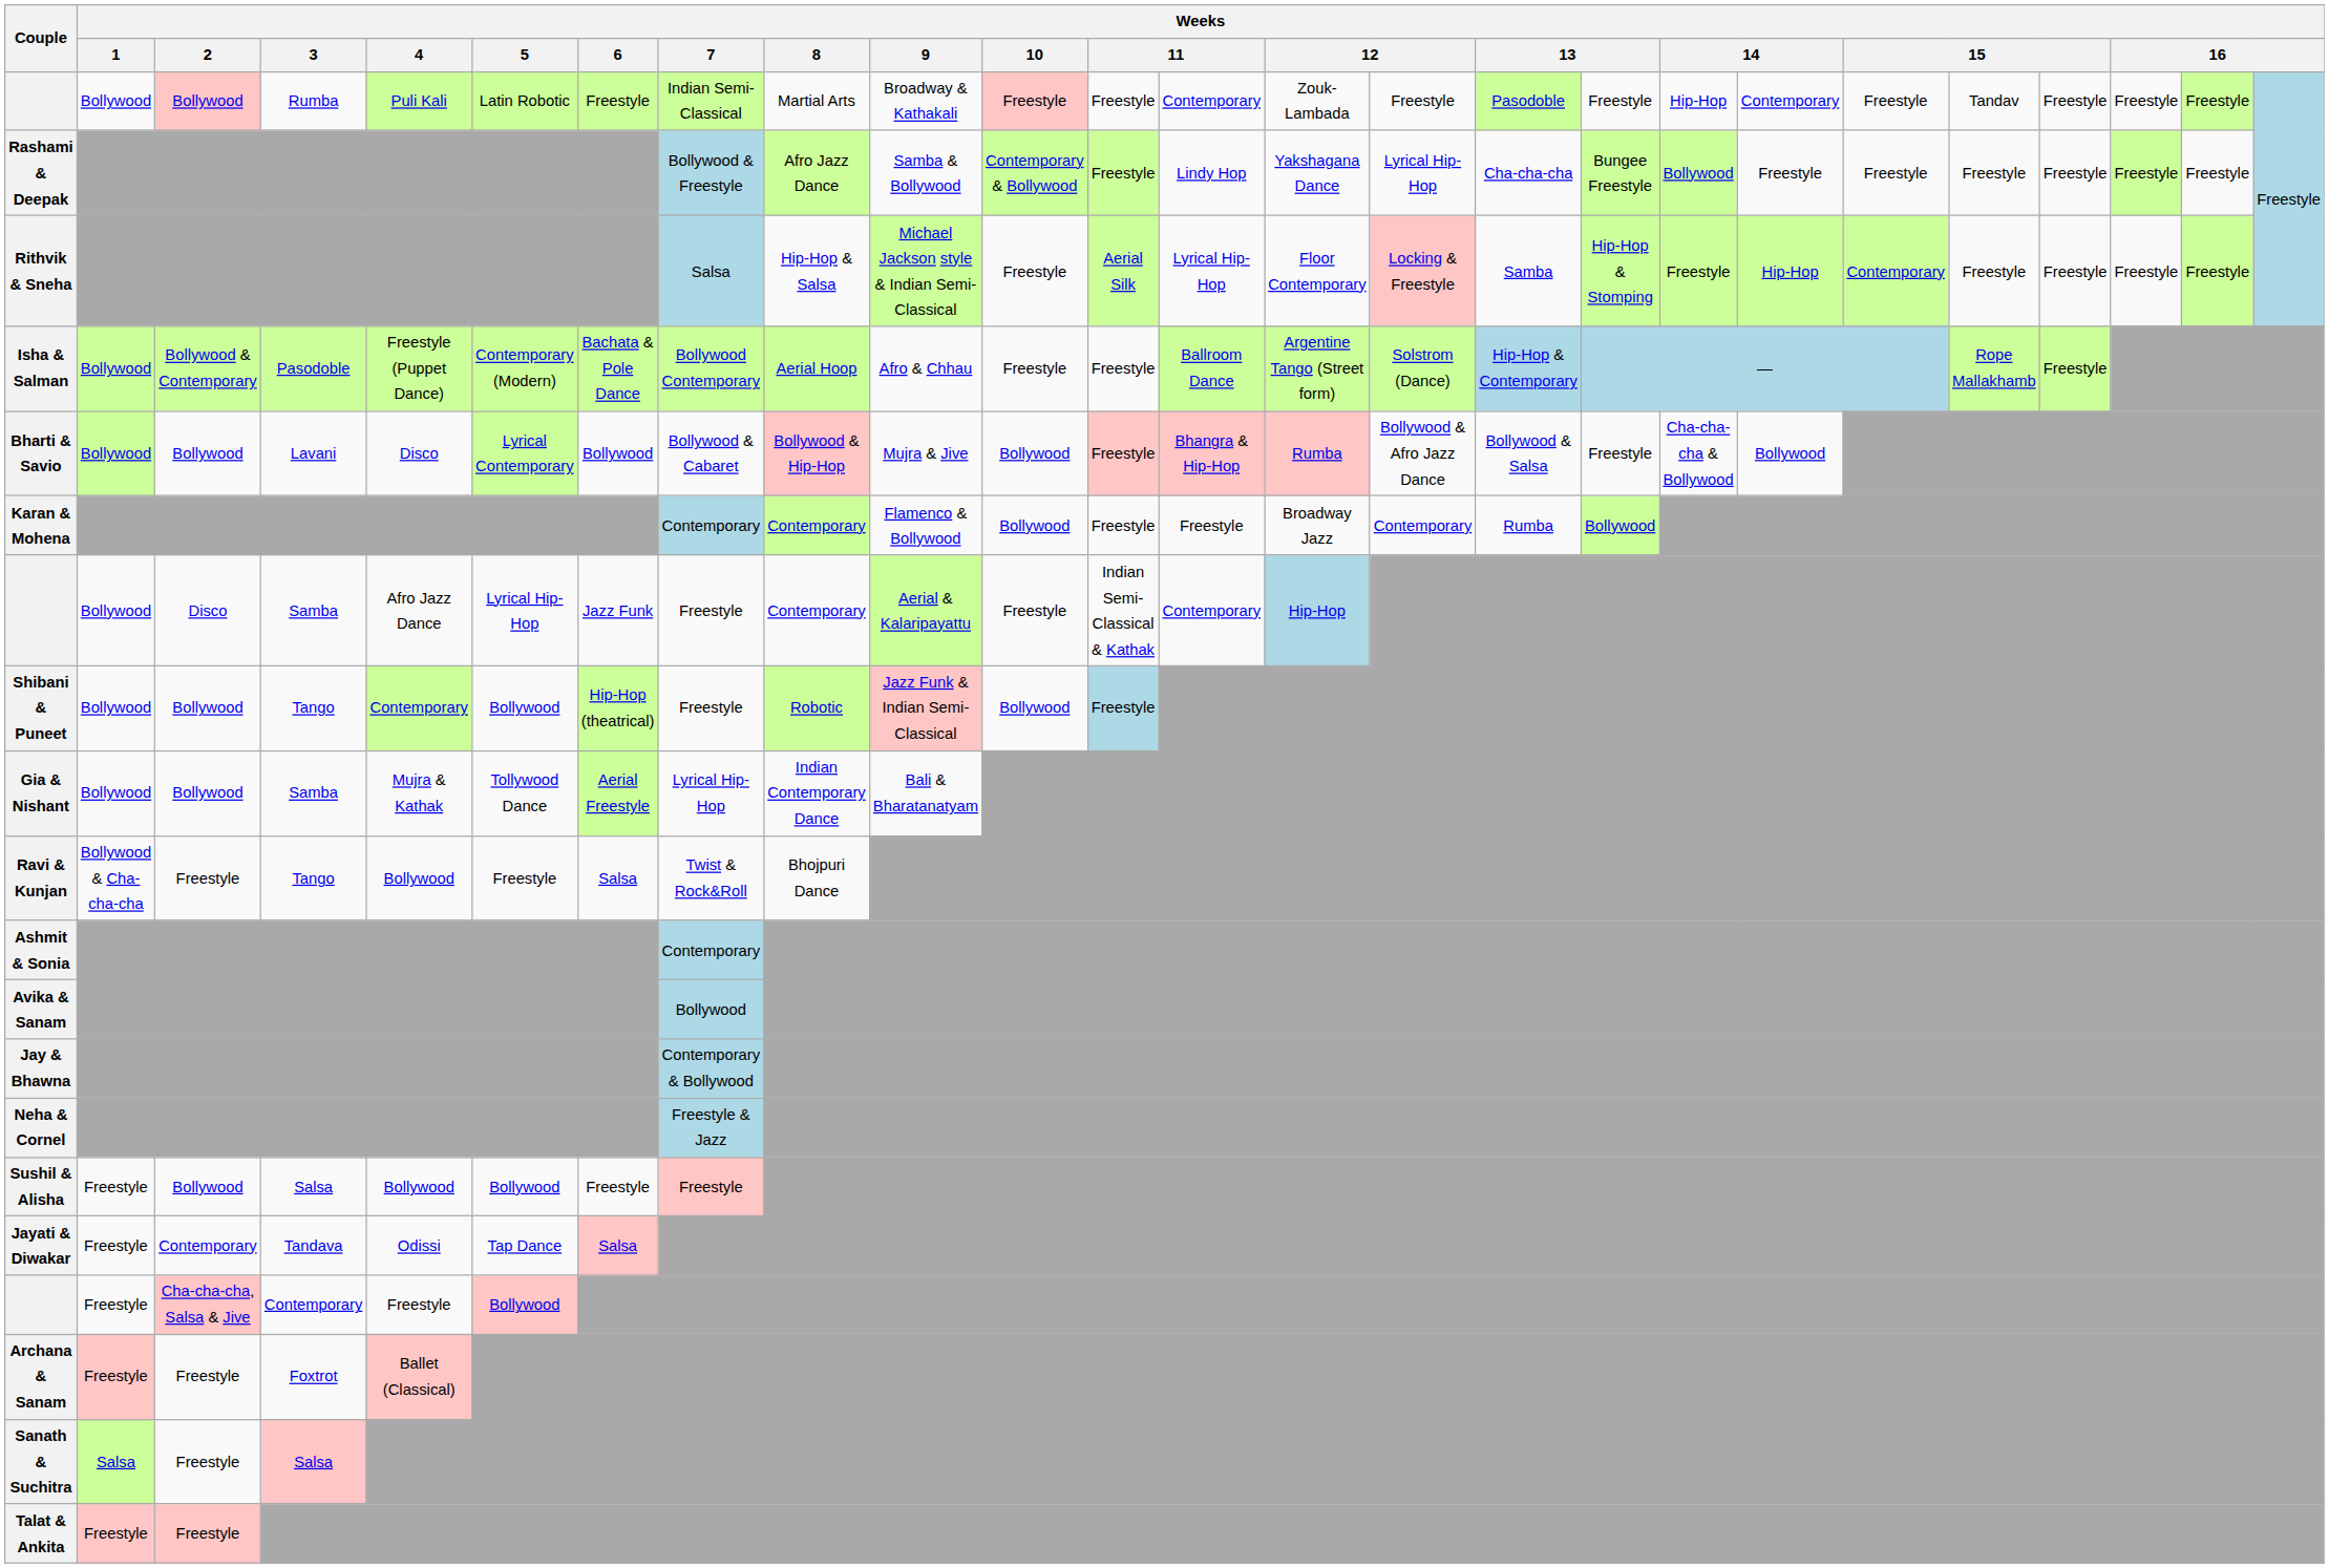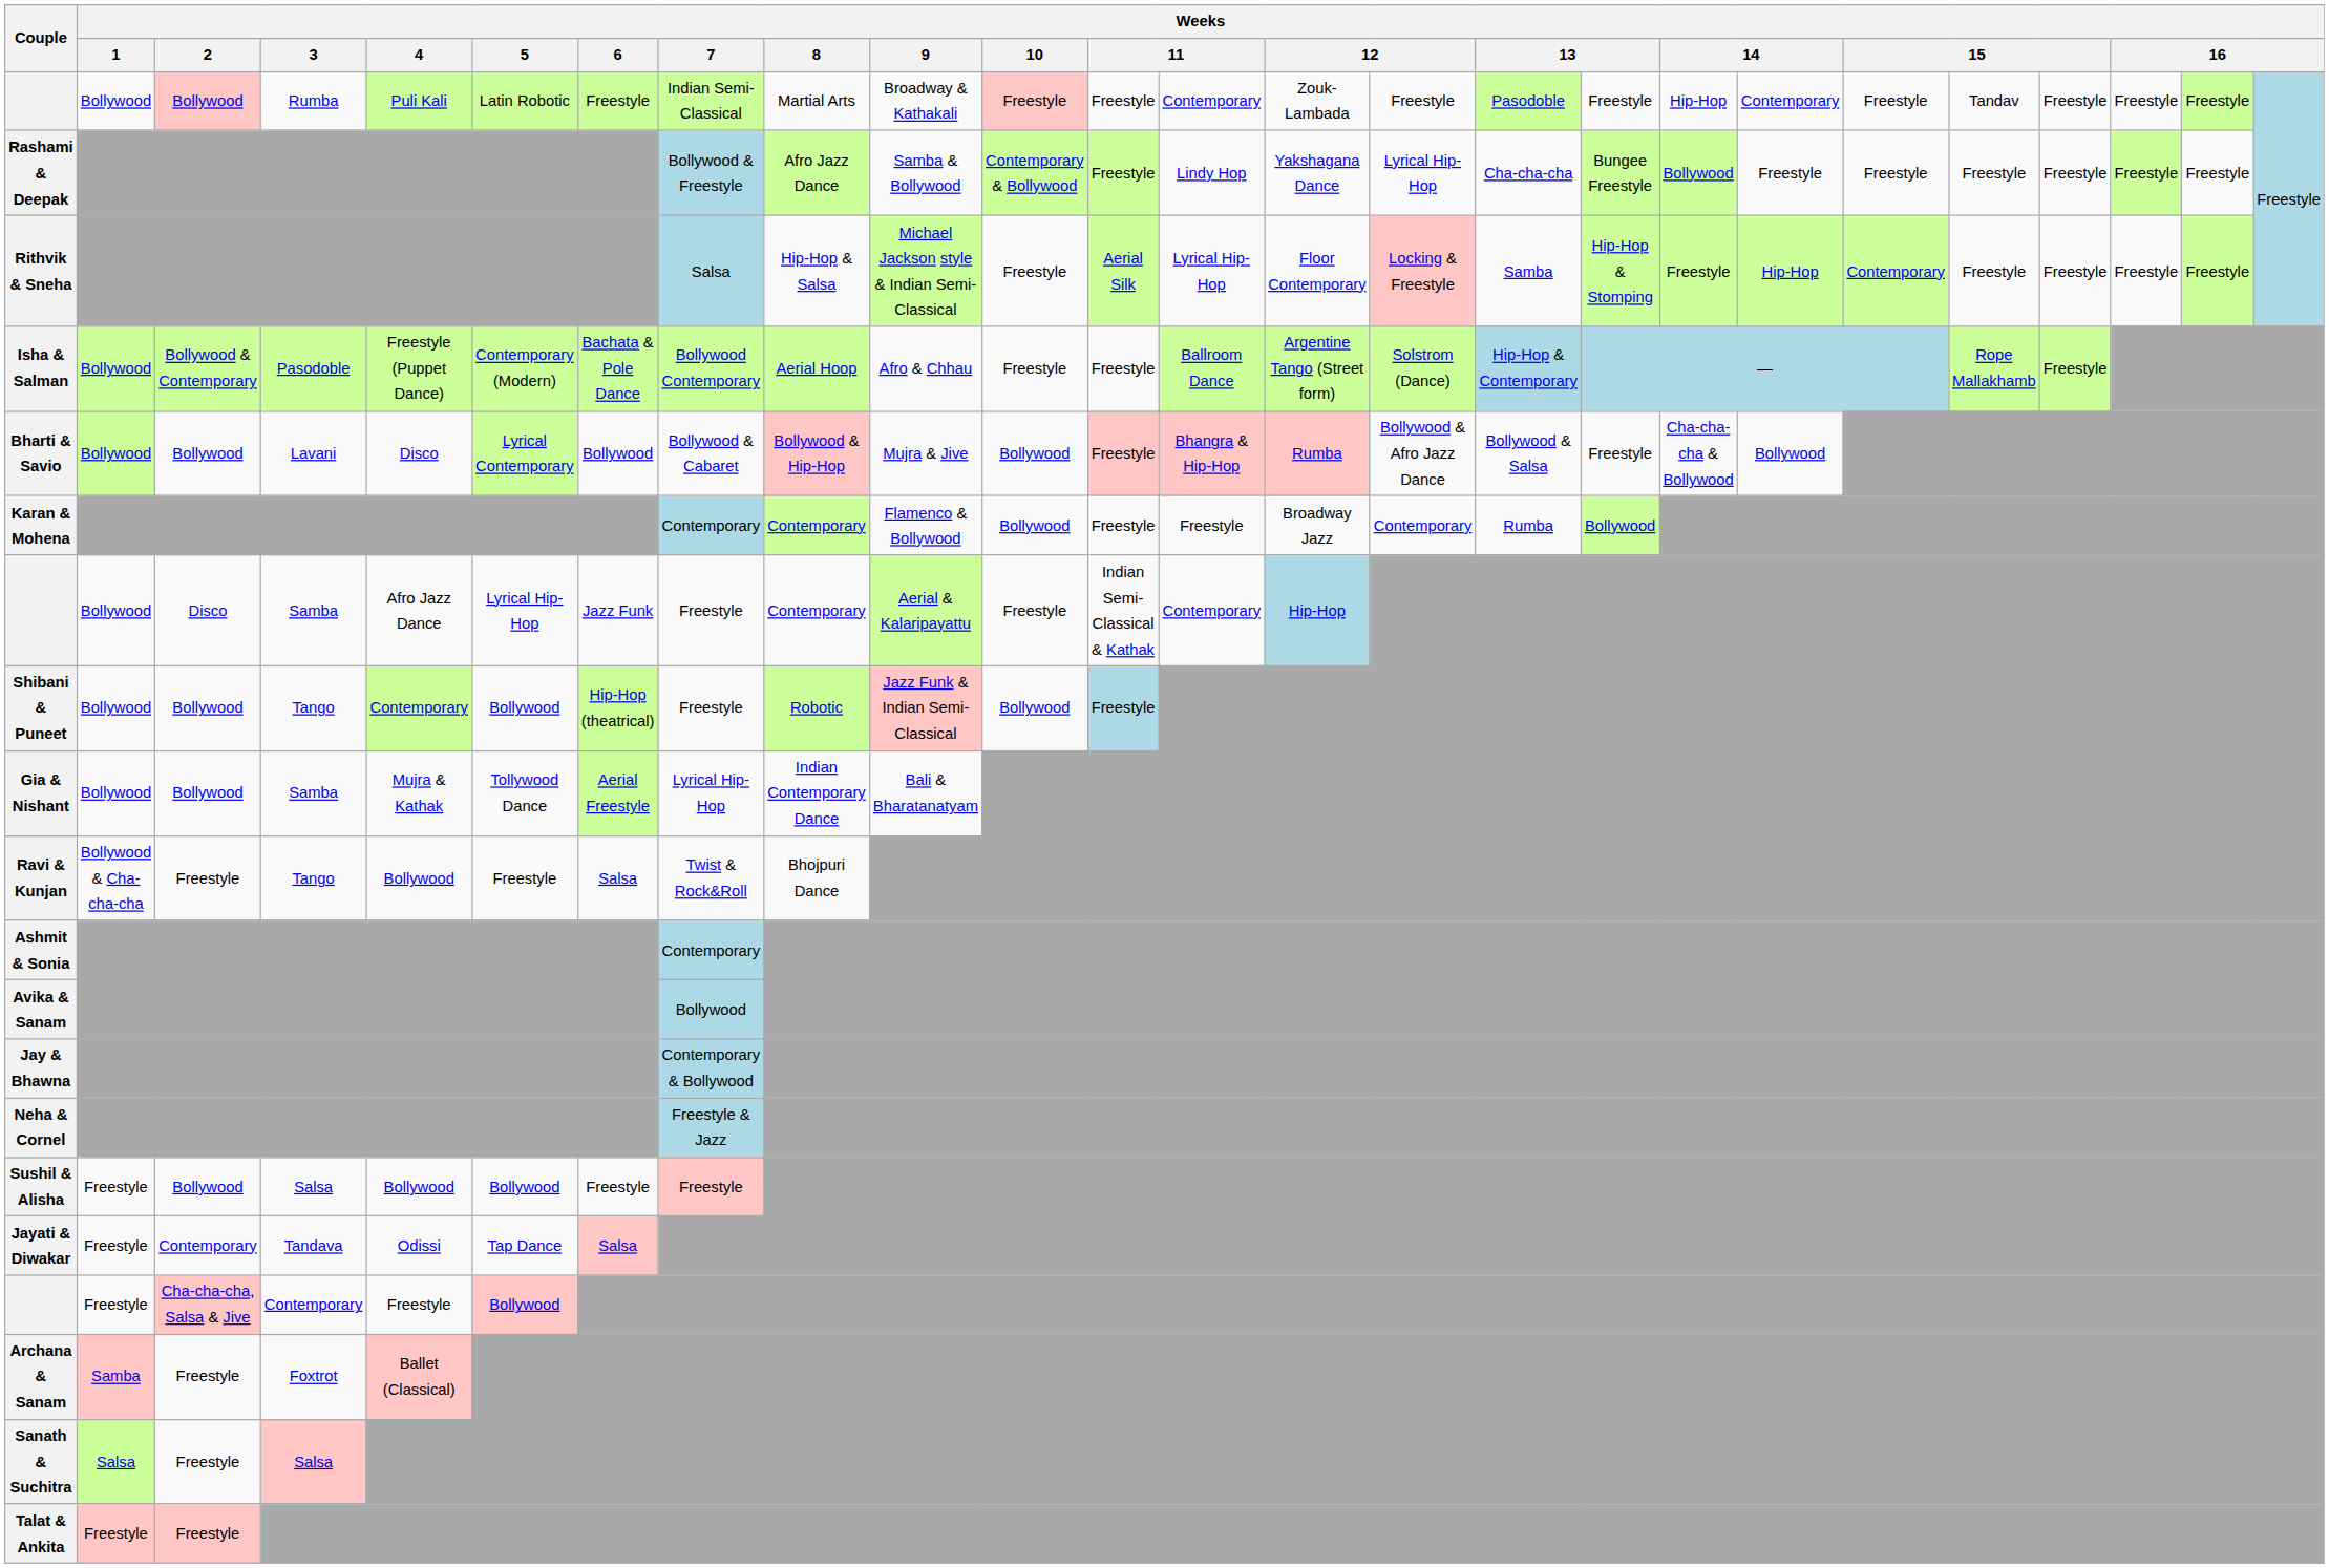Archana & Sanam | Weeks / 1: Freestyle -> Samba
